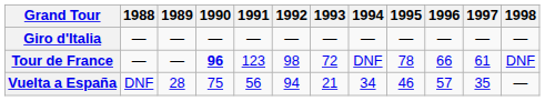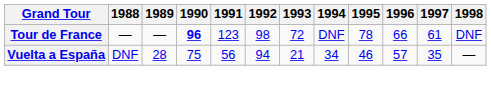- row: Giro d'Italia | — | — | — | — | — | — | — | — | — | — | —
